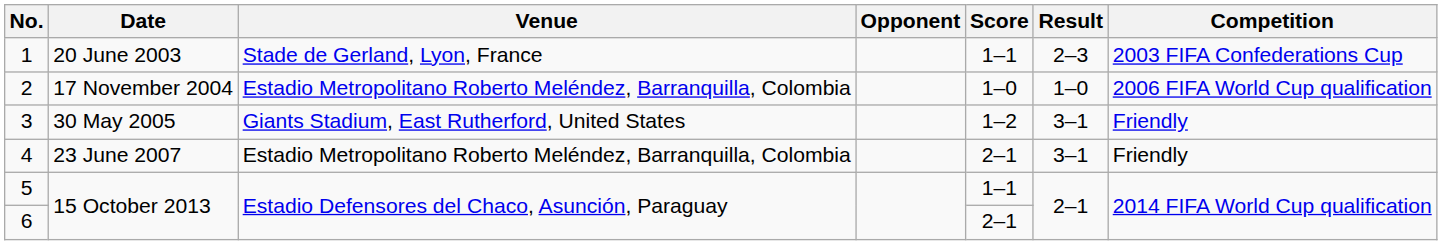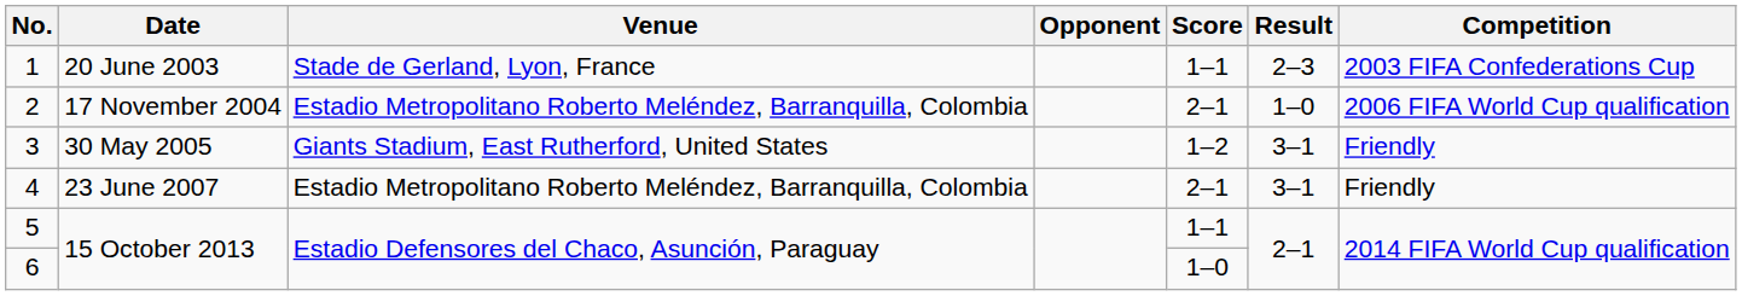2 | Score: 1–0 -> 2–1
6 | Score: 2–1 -> 1–0
